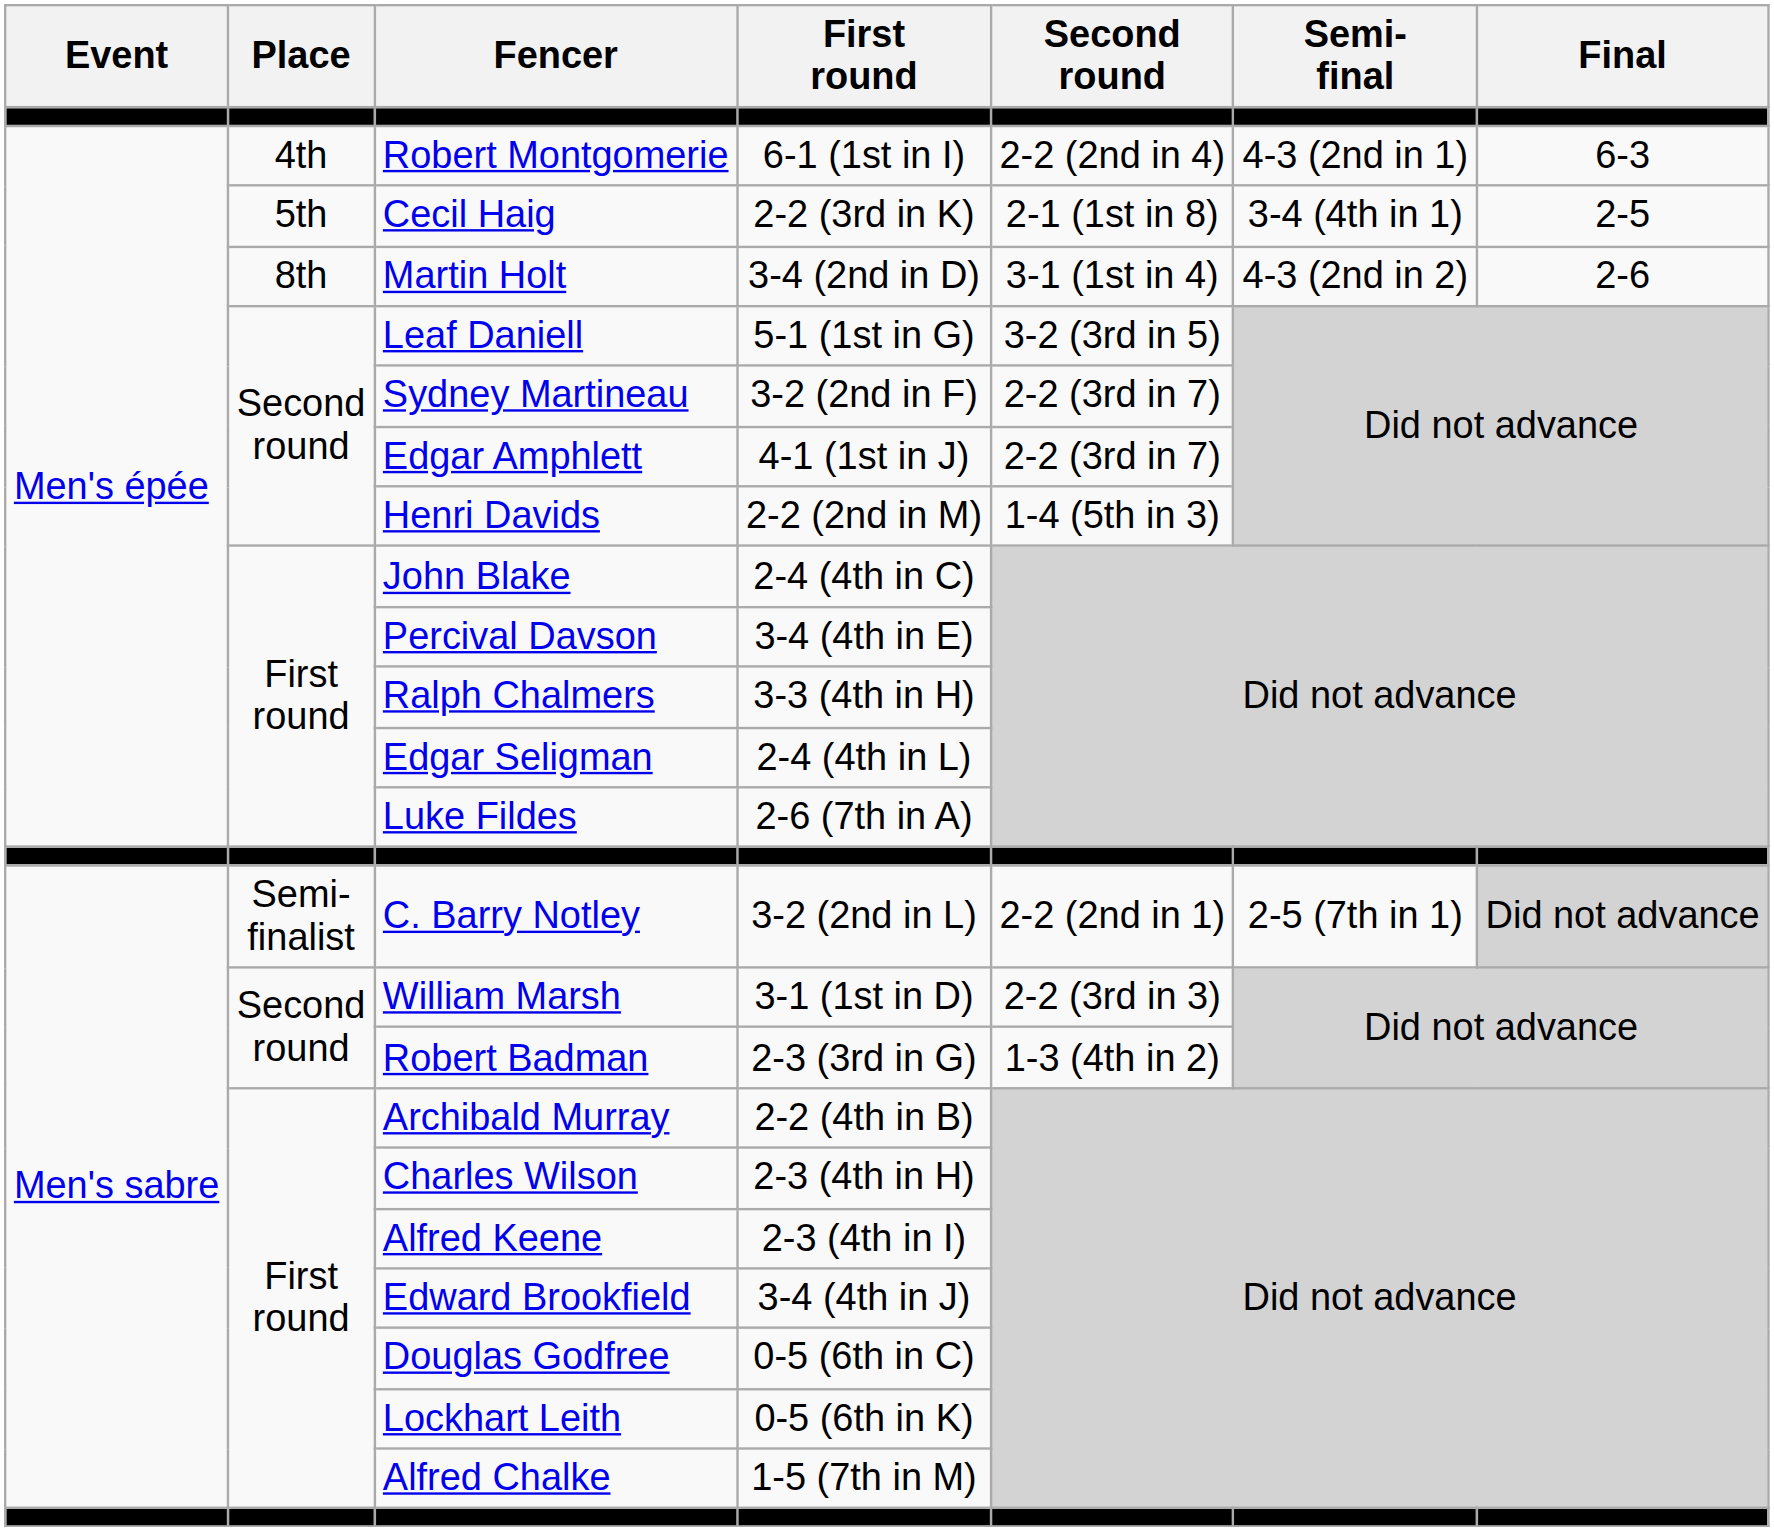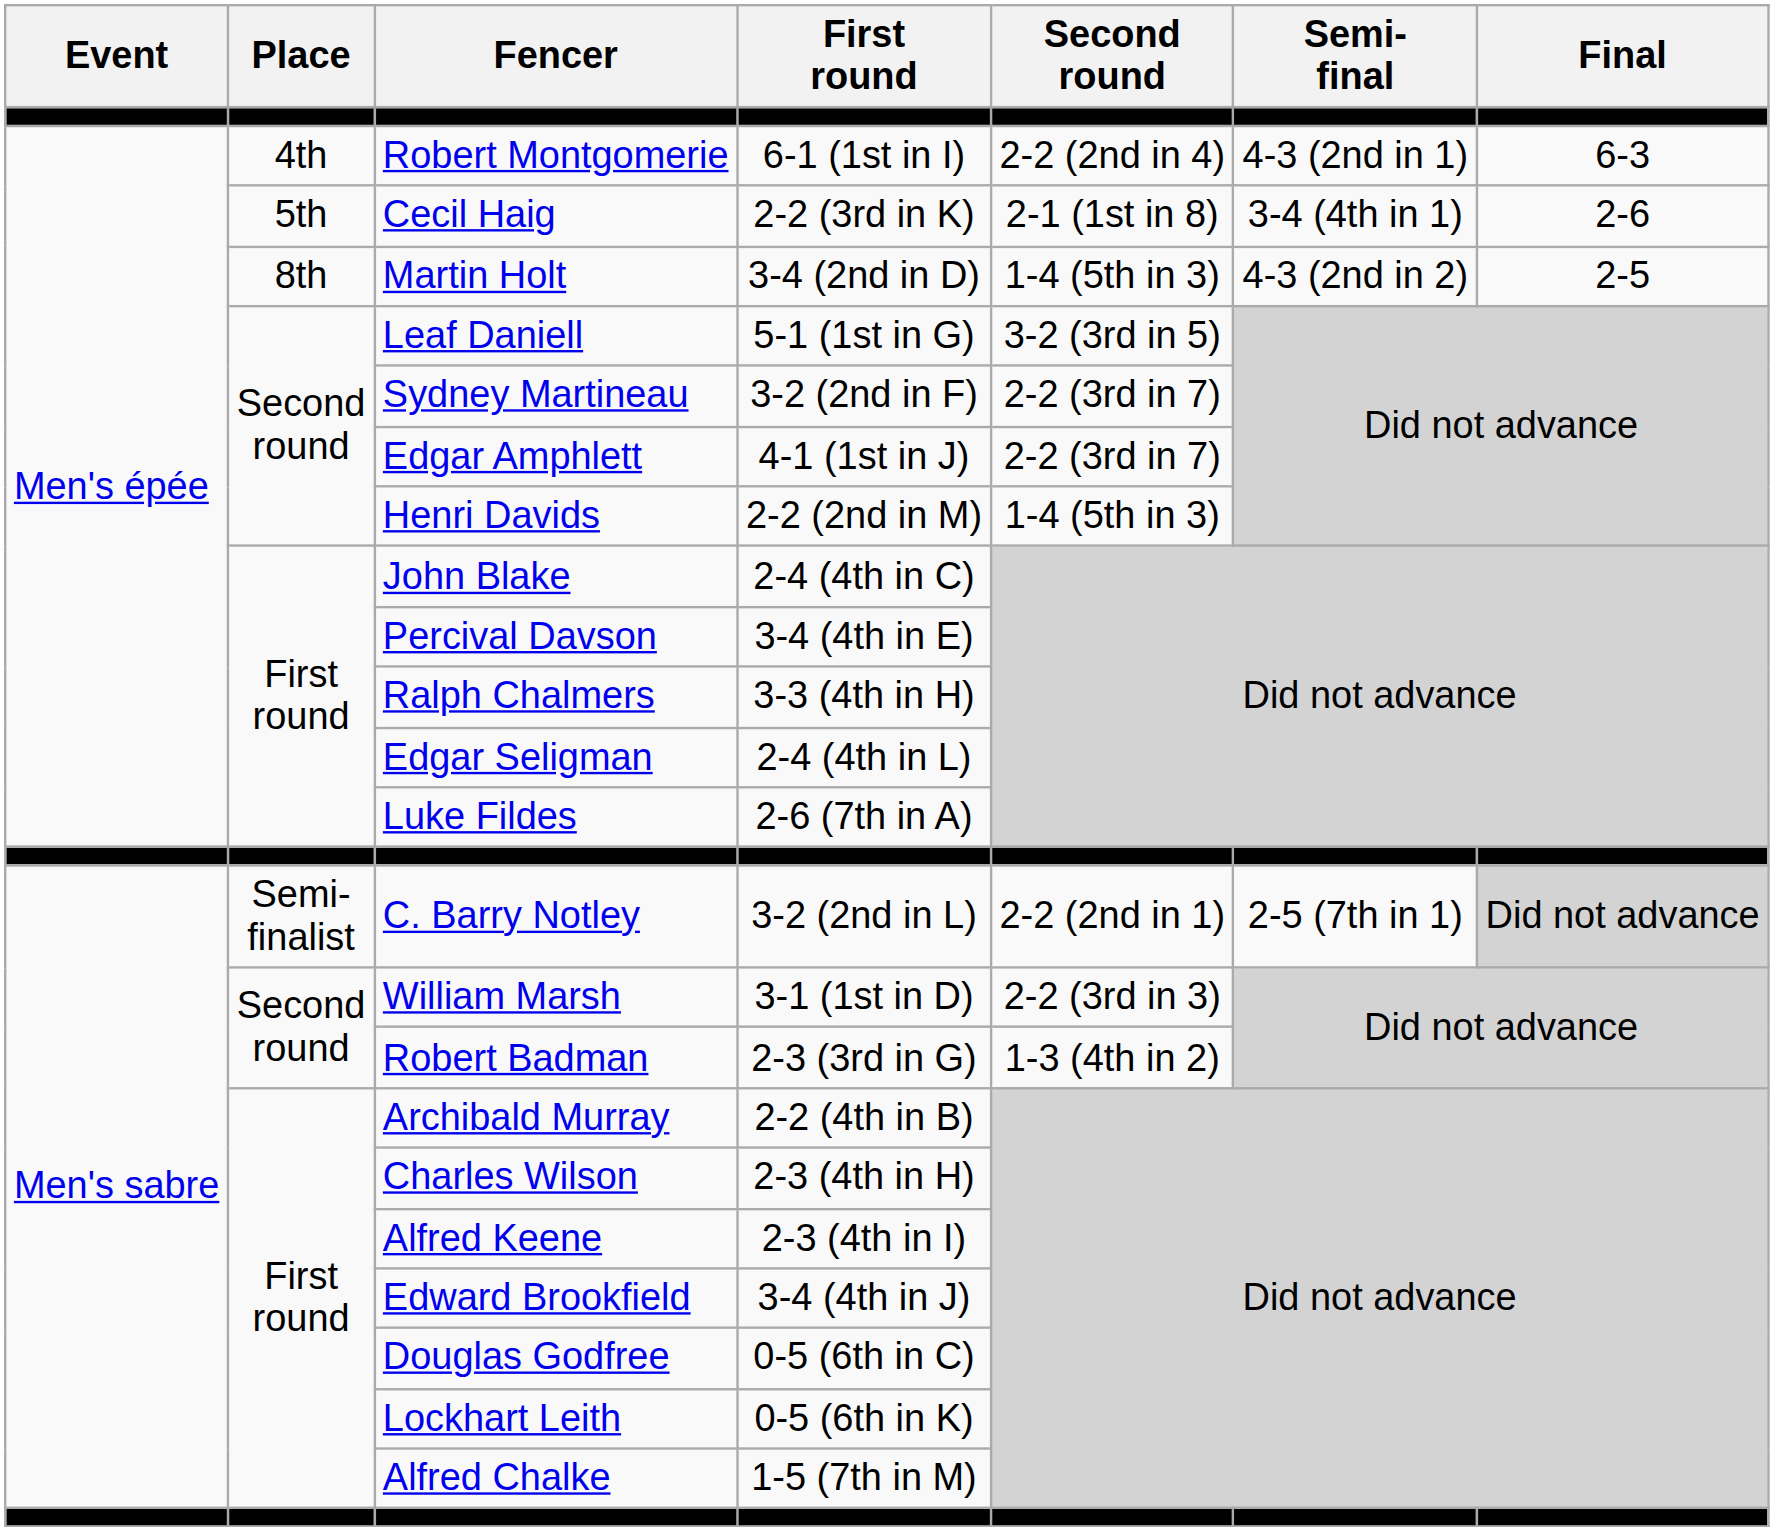Cecil Haig | Final: 2-5 -> 2-6
Martin Holt | Second round: 3-1 (1st in 4) -> 1-4 (5th in 3)
Martin Holt | Final: 2-6 -> 2-5
